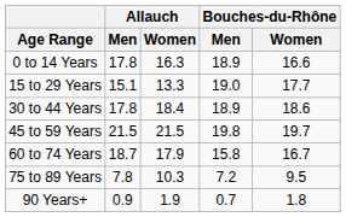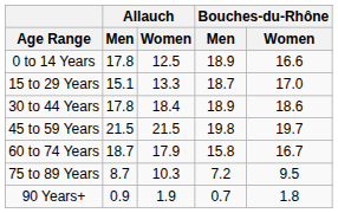0 to 14 Years | Allauch / Women: 16.3 -> 12.5
15 to 29 Years | Bouches-du-Rhône / Men: 19.0 -> 18.7
15 to 29 Years | Bouches-du-Rhône / Women: 17.7 -> 17.0
75 to 89 Years | Allauch / Men: 7.8 -> 8.7
